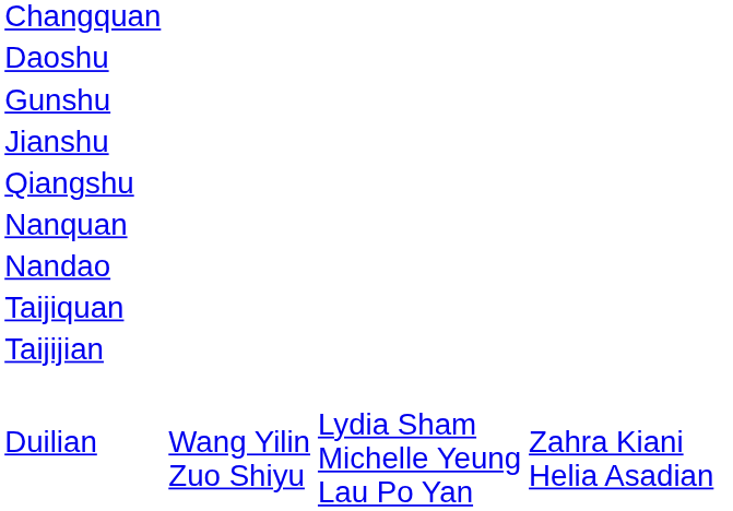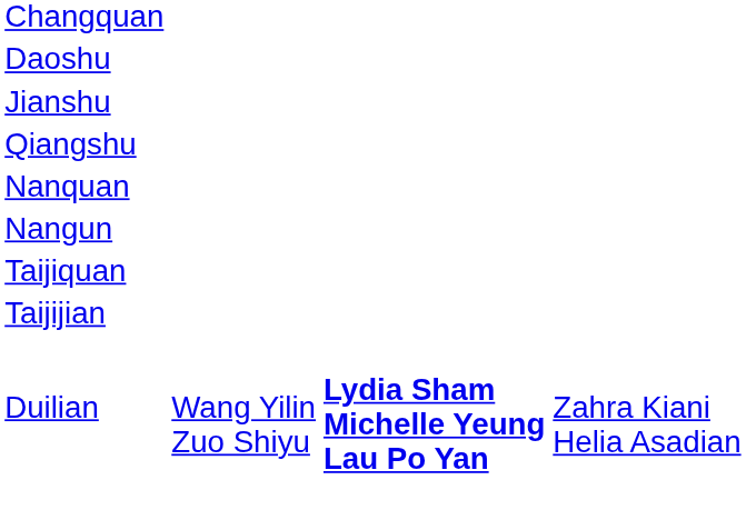- row: Gunshu
- row: Nandao
+ row: Nangun
Duilian | column 3: normal -> bold
